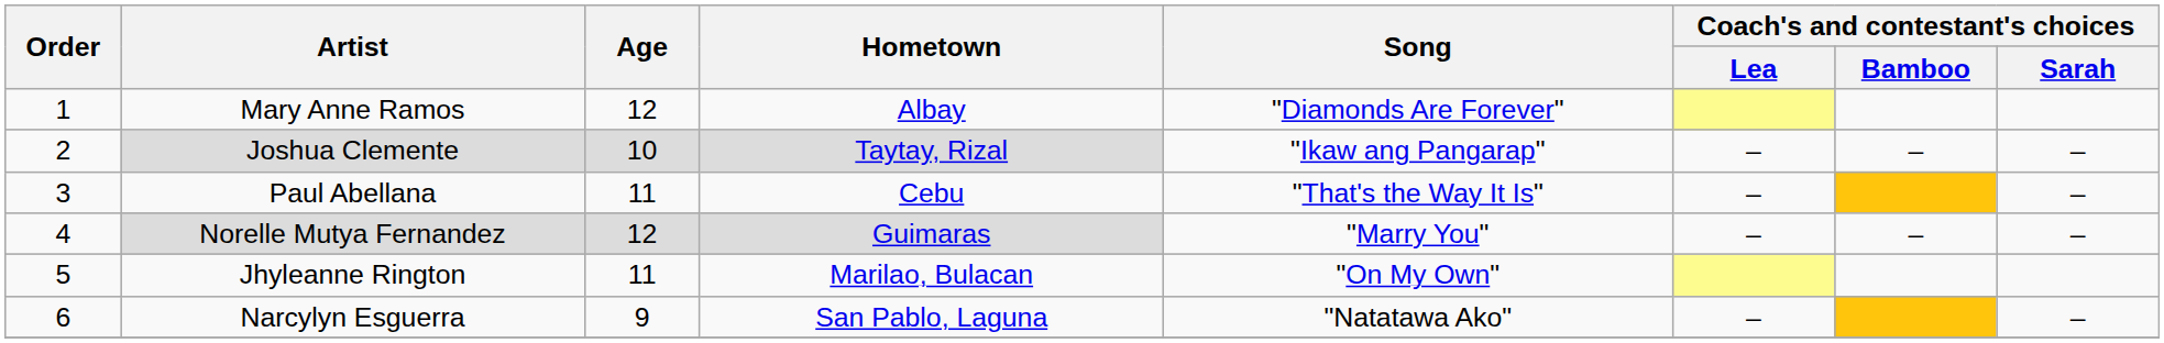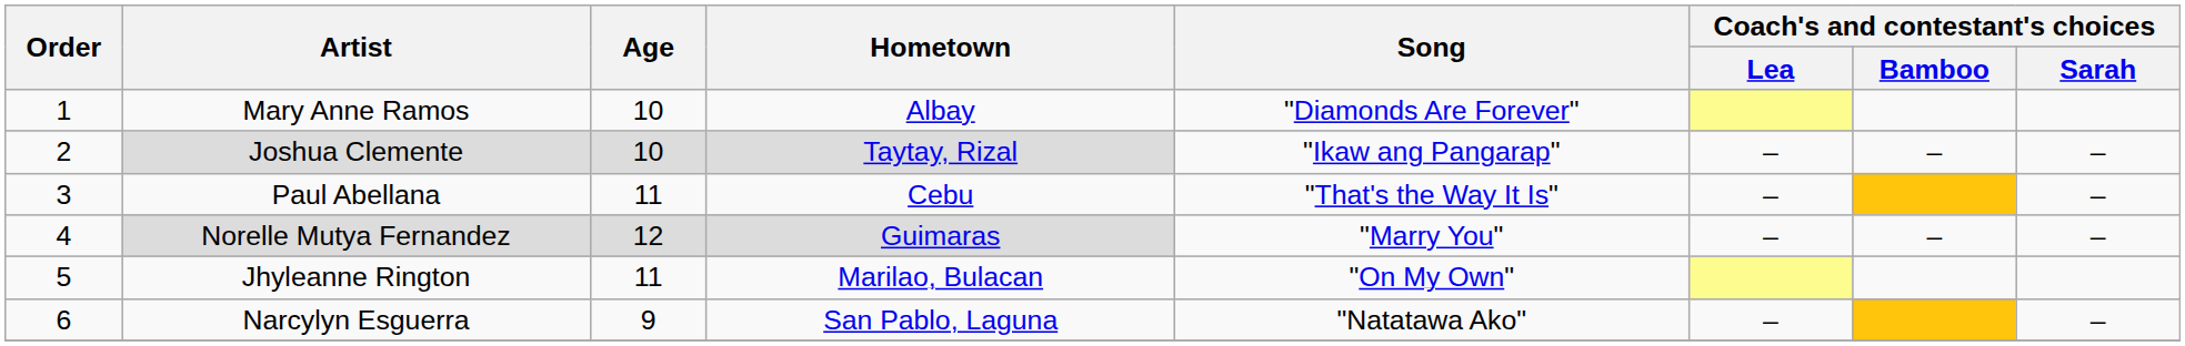Mary Anne Ramos | Age: 12 -> 10
